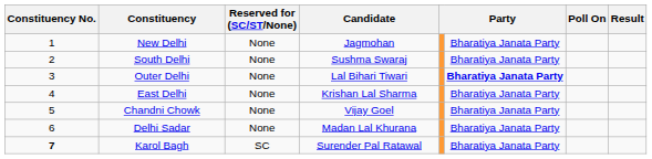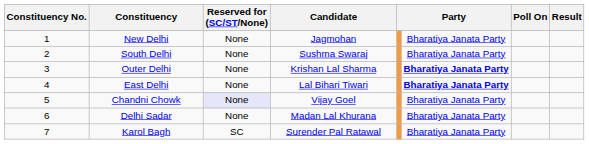Outer Delhi | Candidate: Lal Bihari Tiwari -> Krishan Lal Sharma
East Delhi | Candidate: Krishan Lal Sharma -> Lal Bihari Tiwari
East Delhi | column 6: normal -> bold
Chandni Chowk | Reserved for (SC/ST/None): no background -> lavender background
Karol Bagh | Constituency No.: bold -> normal
